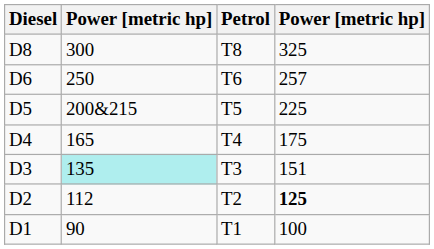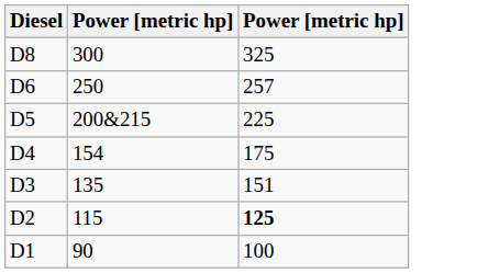- column: Petrol | T8 | T6 | T5 | T4 | T3 | T2 | T1
D4 | column 2: 165 -> 154
D3 | column 2: paleturquoise background -> no background
D2 | column 2: 112 -> 115
